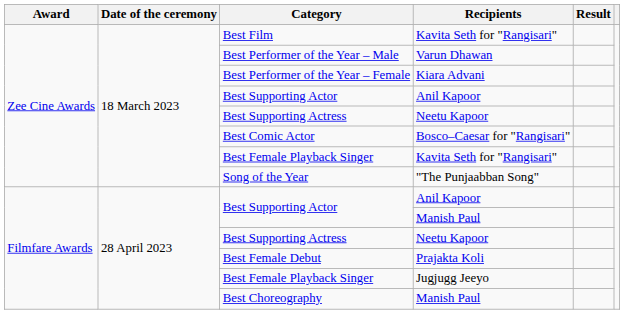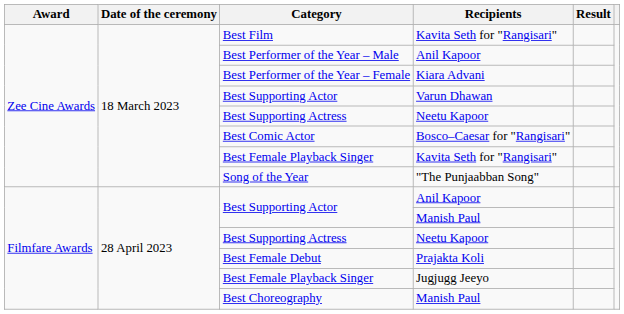Best Performer of the Year – Male | Recipients: Varun Dhawan -> Anil Kapoor
Zee Cine Awards / Best Supporting Actor | Recipients: Anil Kapoor -> Varun Dhawan
